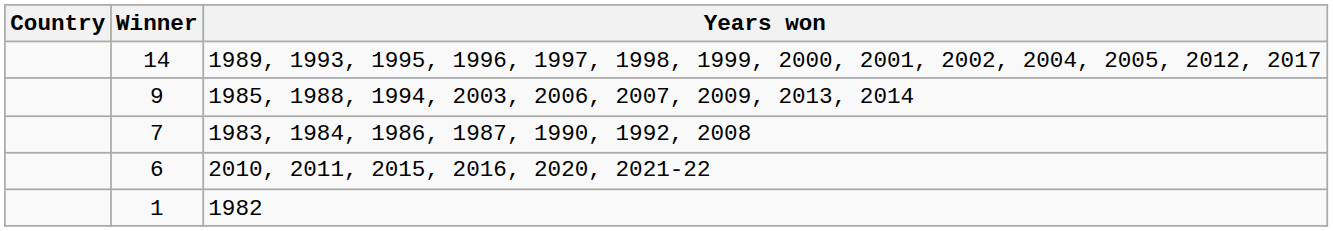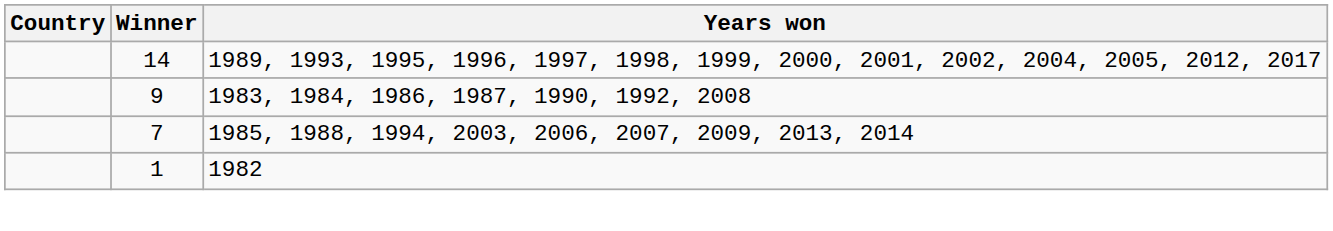9 | Years won: 1985, 1988, 1994, 2003, 2006, 2007, 2009, 2013, 2014 -> 1983, 1984, 1986, 1987, 1990, 1992, 2008
7 | Years won: 1983, 1984, 1986, 1987, 1990, 1992, 2008 -> 1985, 1988, 1994, 2003, 2006, 2007, 2009, 2013, 2014
- row: 6 | 2010, 2011, 2015, 2016, 2020, 2021-22
